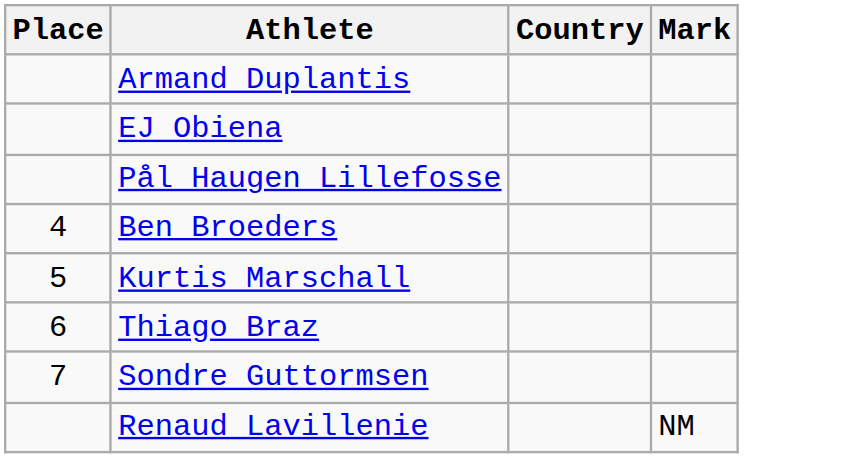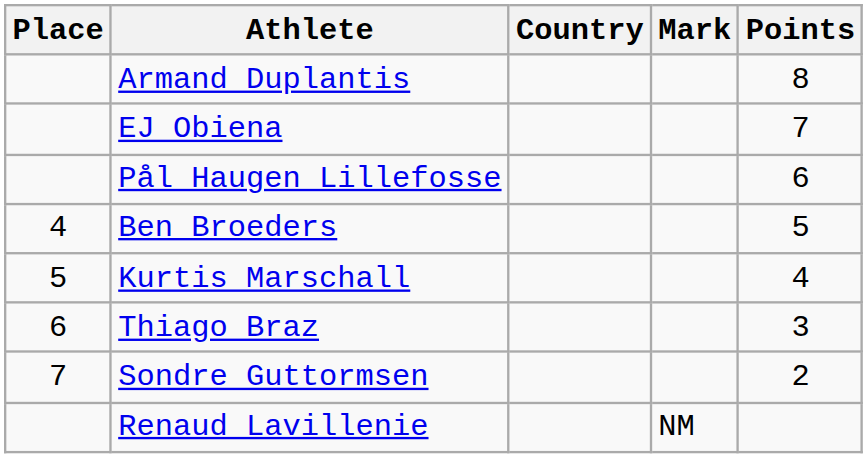+ column: Points | 8 | 7 | 6 | 5 | 4 | 3 | 2
